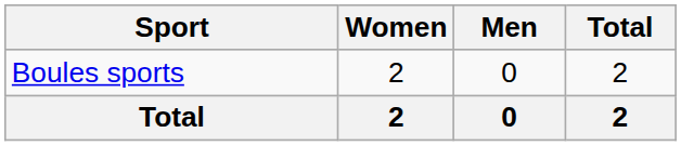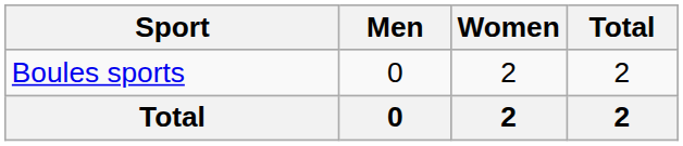columns swapped: Men <-> Women
